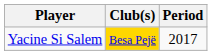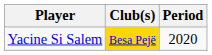Yacine Si Salem | Period: 2017 -> 2020
